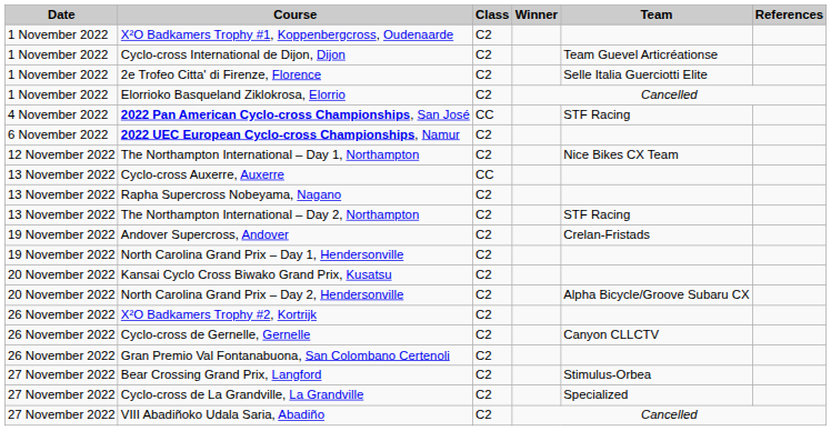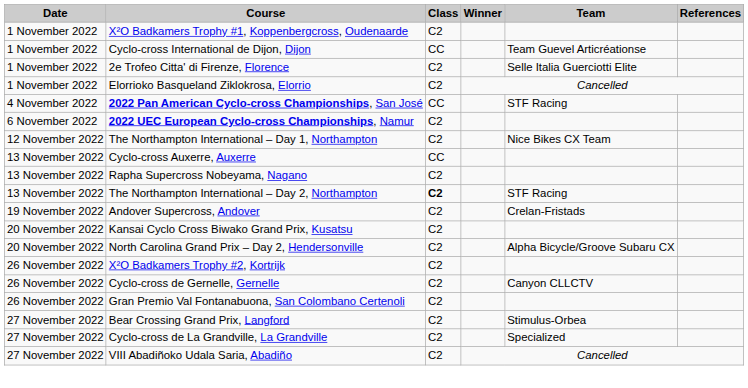Cyclo-cross International de Dijon, Dijon | Class: C2 -> CC
The Northampton International – Day 2, Northampton | Class: normal -> bold
- row: 19 November 2022 | North Carolina Grand Prix – Day 1, Hendersonville | C2
